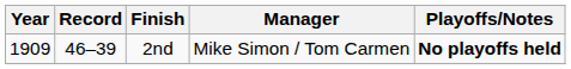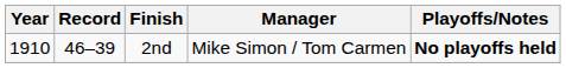2nd | Year: 1909 -> 1910
